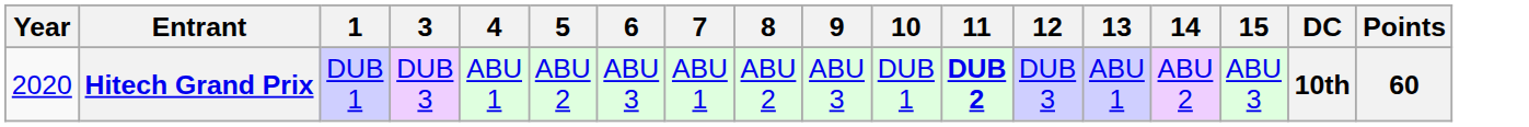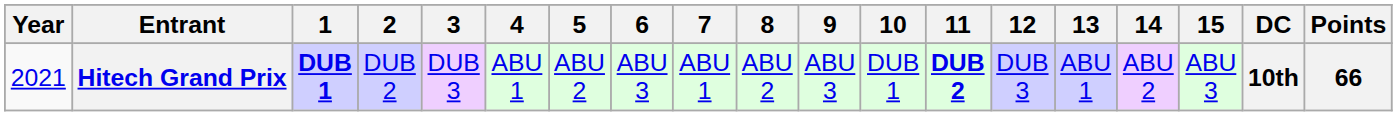+ column: 2 | DUB 2
Hitech Grand Prix | Year: 2020 -> 2021
Hitech Grand Prix | 1: normal -> bold
Hitech Grand Prix | Points: 60 -> 66
